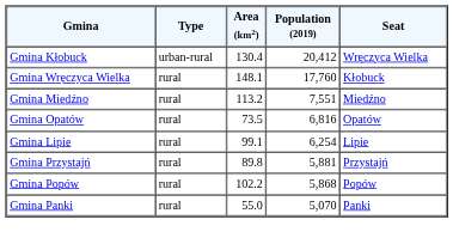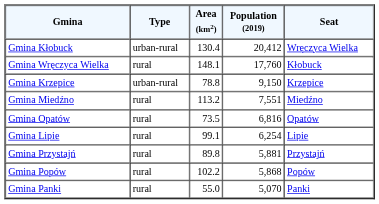+ row: Gmina Krzepice | urban-rural | 78.8 | 9,150 | Krzepice
